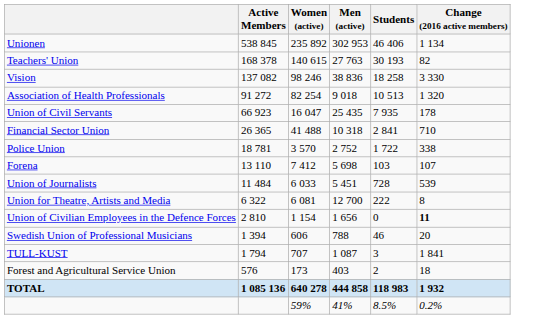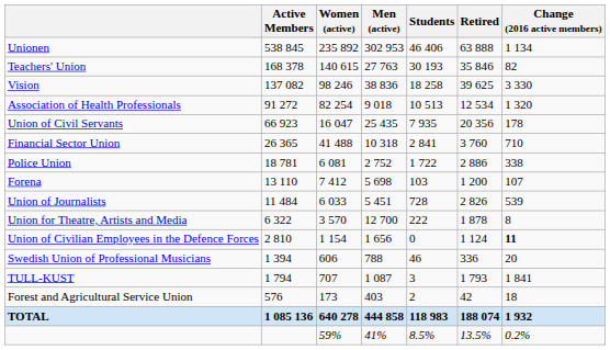+ column: Retired | 63 888 | 35 846 | 39 625 | 12 534 | 20 356 | 3 760 | 2 886 | 1 200 | 2 826 | 1 878 | 1 124 | 336 | 1 793 | 42 | 188 074 | 13.5%
Police Union | Women (active): 3 570 -> 6 081
Union for Theatre, Artists and Media | Women (active): 6 081 -> 3 570
